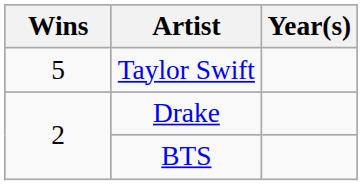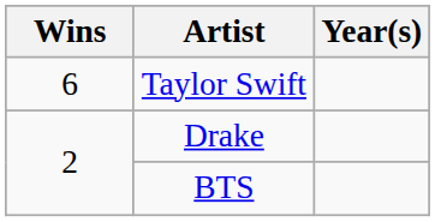Taylor Swift | Wins: 5 -> 6
